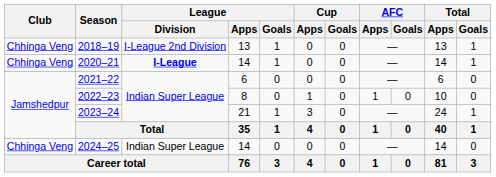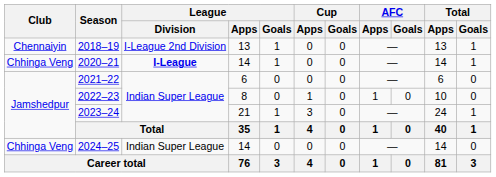2018–19 | Club: Chhinga Veng -> Chennaiyin
